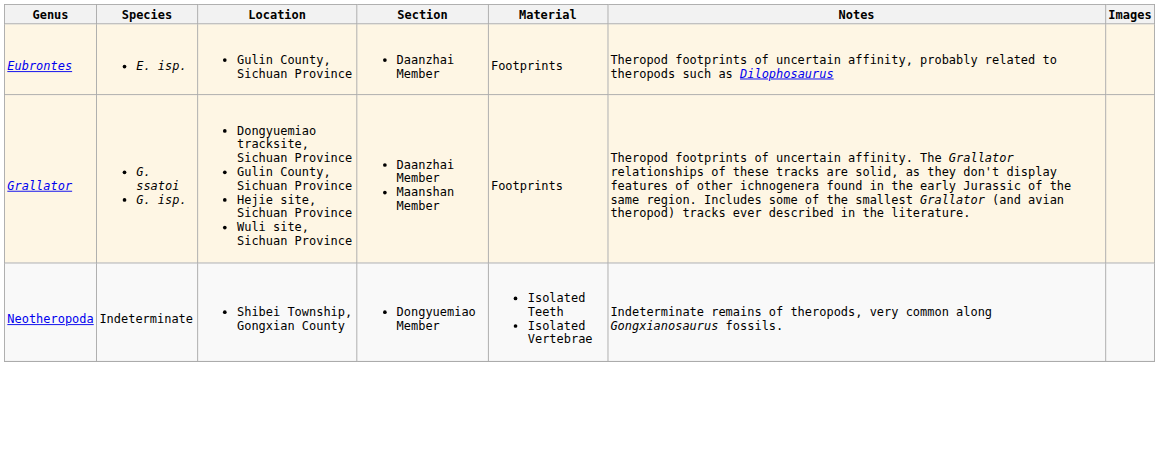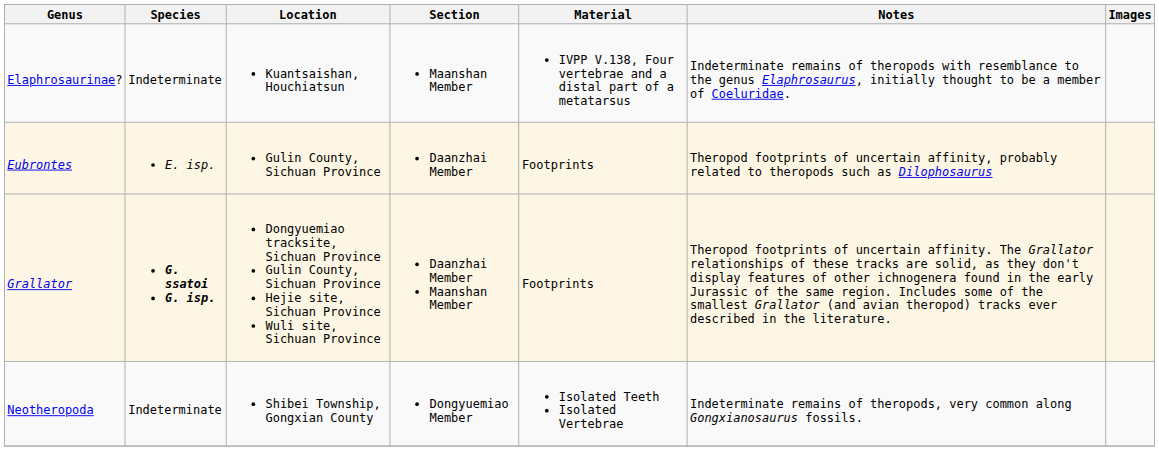+ row: Elaphrosaurinae? | Indeterminate | Kuantsaishan, Houchiatsun | Maanshan Member | IVPP V.138, Four vertebrae and a distal part of a metatarsus | Indeterminate remains of theropods with resemblance to the genus Elaphrosaurus, initially thought to be a member of Coeluridae.
Grallator | Species: normal -> bold
